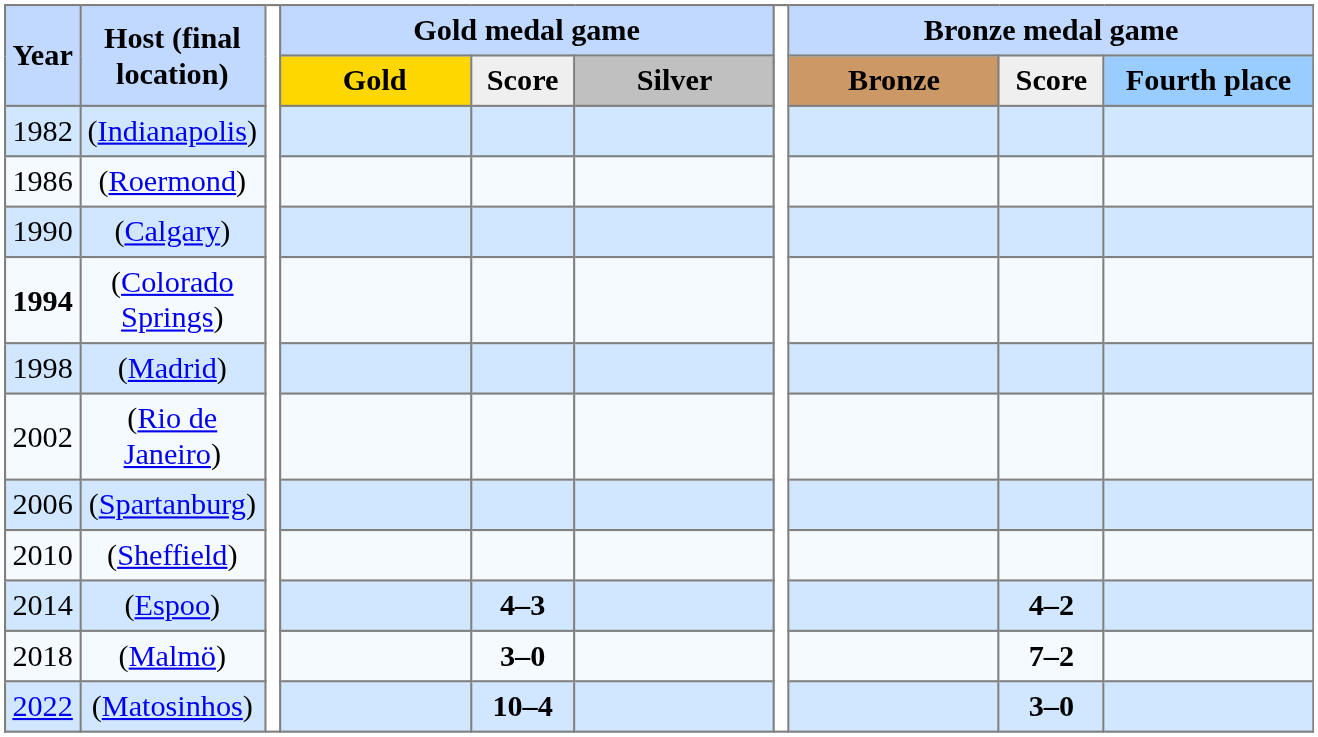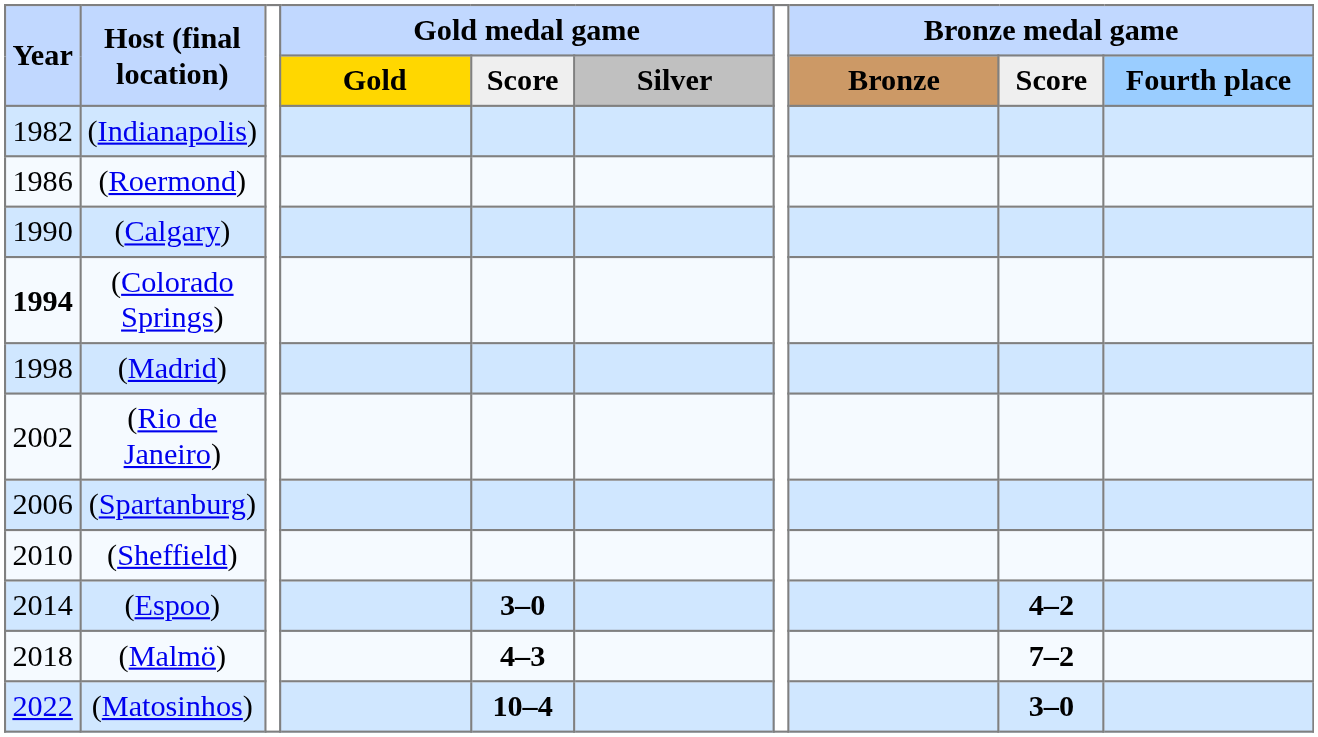(Espoo) | column 5: 4–3 -> 3–0
(Malmö) | column 5: 3–0 -> 4–3
